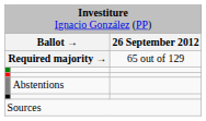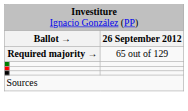- row: Abstentions
